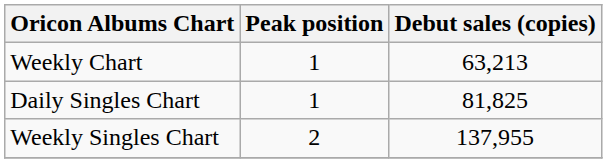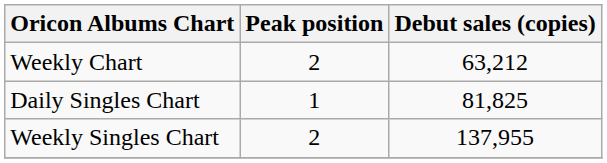Weekly Chart | Peak position: 1 -> 2
Weekly Chart | Debut sales (copies): 63,213 -> 63,212
